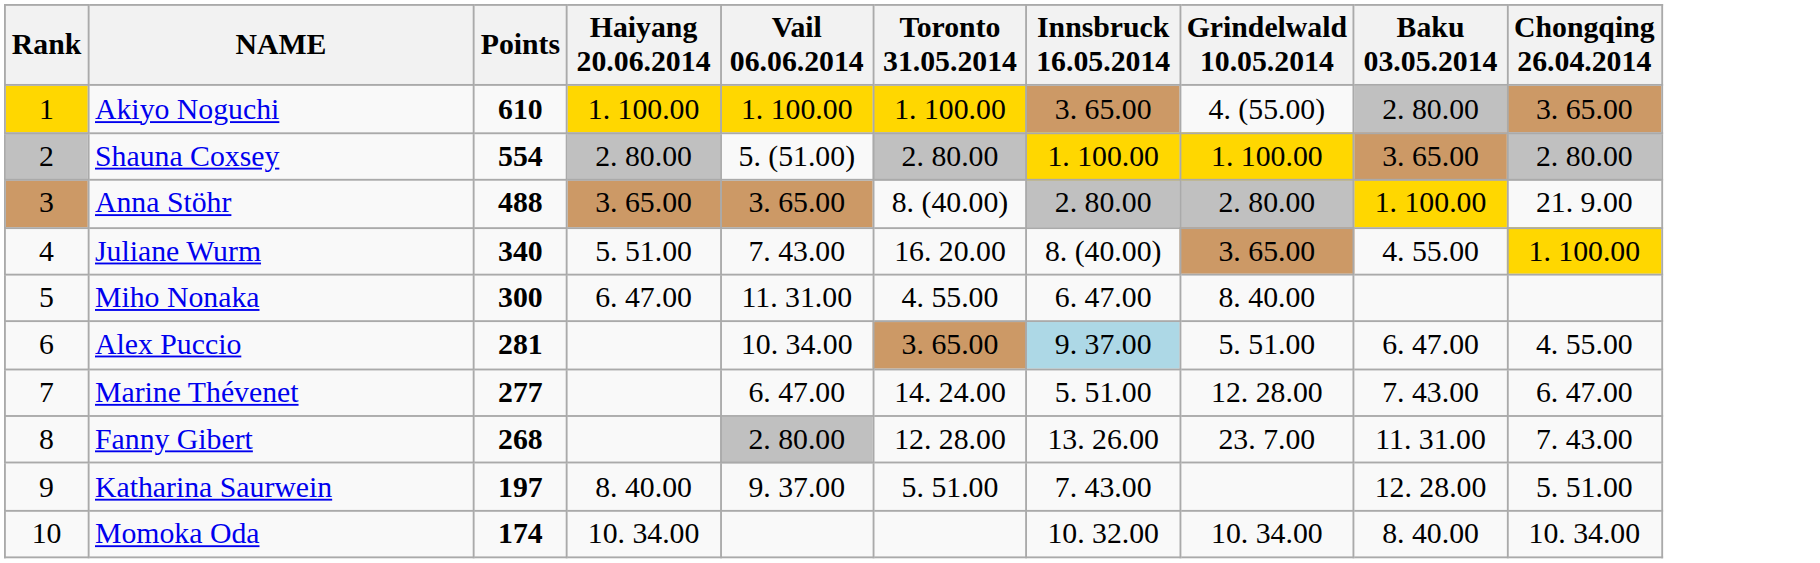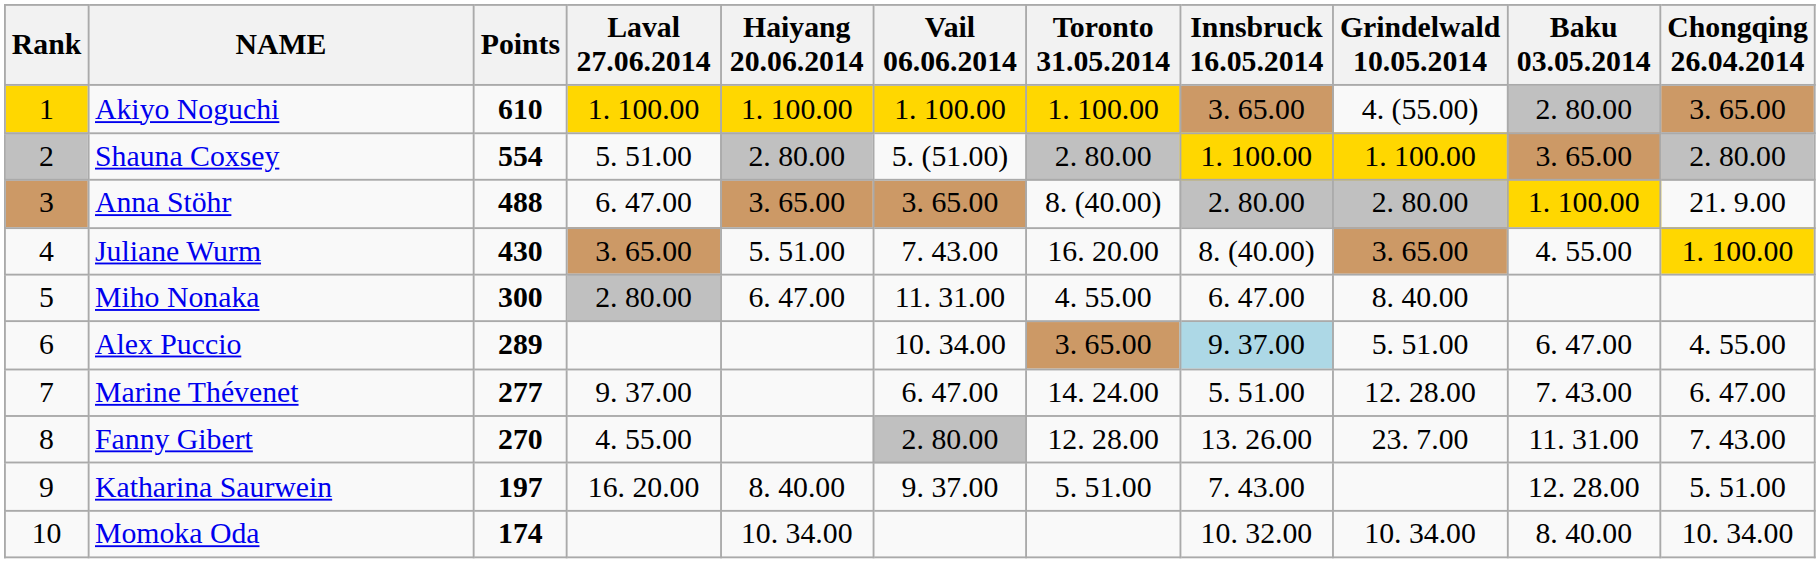+ column: Laval 27.06.2014 | 1. 100.00 | 5. 51.00 | 6. 47.00 | 3. 65.00 | 2. 80.00 | 9. 37.00 | 4. 55.00 | 16. 20.00
Juliane Wurm | Points: 340 -> 430
Alex Puccio | Points: 281 -> 289
Fanny Gibert | Points: 268 -> 270
